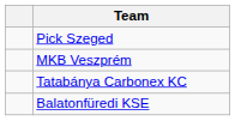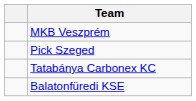rows swapped: MKB Veszprém <-> Pick Szeged
